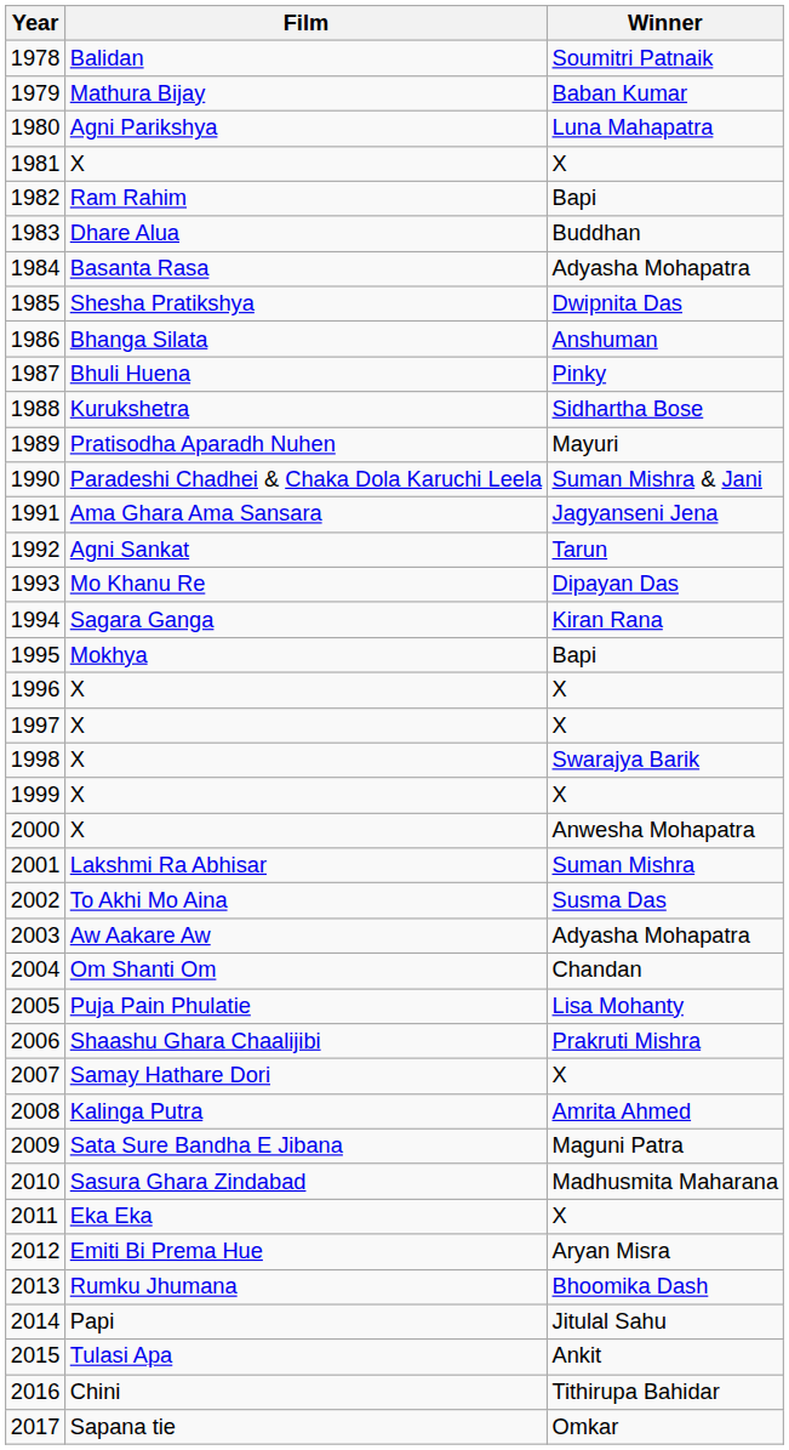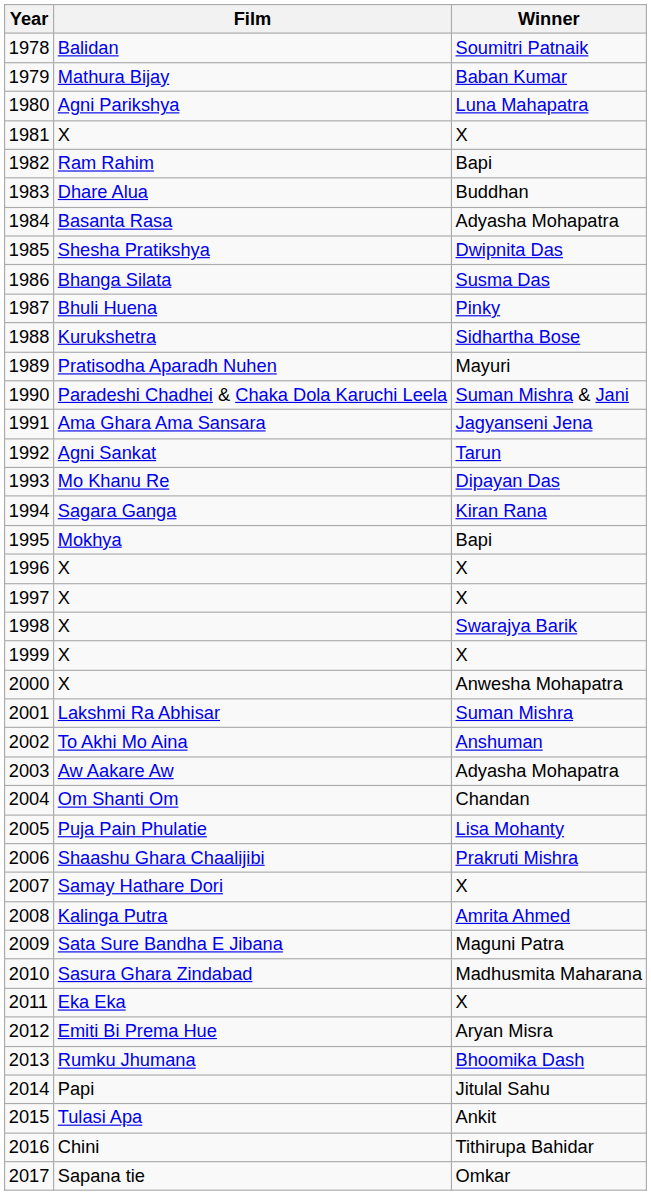1986 | Winner: Anshuman -> Susma Das
2002 | Winner: Susma Das -> Anshuman
